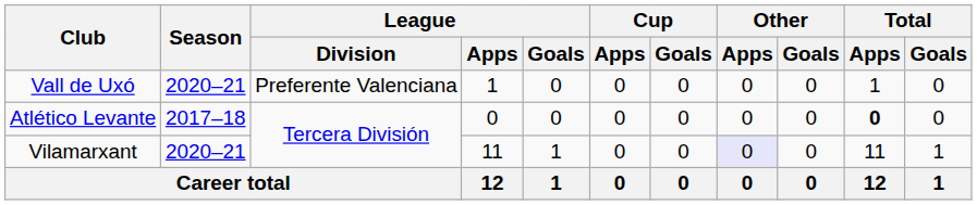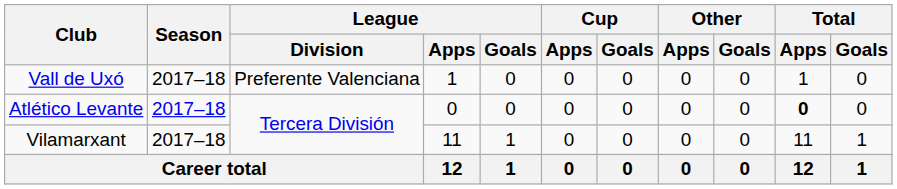Vall de Uxó | Season: 2020–21 -> 2017–18
Vilamarxant | Season: 2020–21 -> 2017–18
Vilamarxant | Other / Apps: lavender background -> no background
